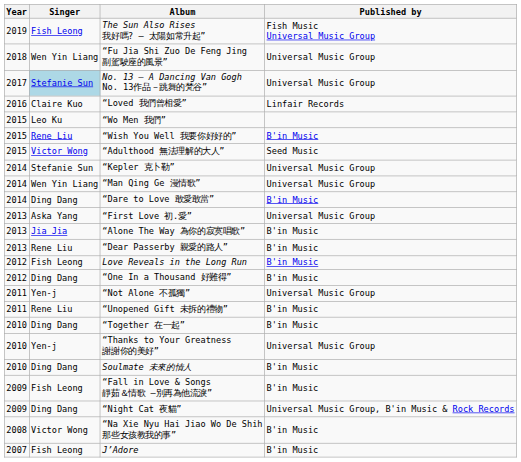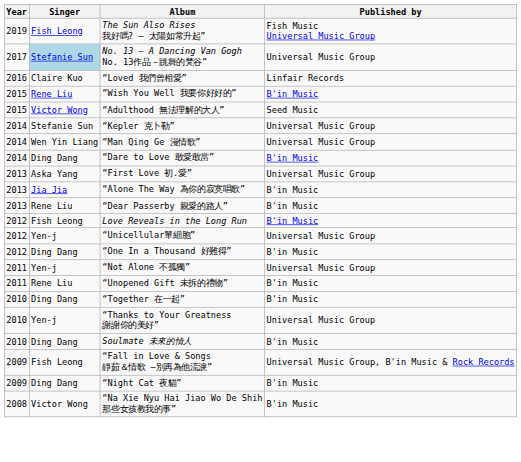- row: 2018 | Wen Yin Liang | “Fu Jia Shi Zuo De Feng Jing 副駕駛座的風景” | Universal Music Group
- row: 2015 | Leo Ku | “Wo Men 我們”
+ row: 2012 | Yen-j | “Unicellular單細胞” | Universal Music Group
“Fall in Love & Songs 靜茹＆情歌 –別再為他流淚” | Published by: B'in Music -> Universal Music Group, B'in Music & Rock Records
“Night Cat 夜貓” | Published by: Universal Music Group, B'in Music & Rock Records -> B'in Music
- row: 2007 | Fish Leong | J’Adore | B'in Music
